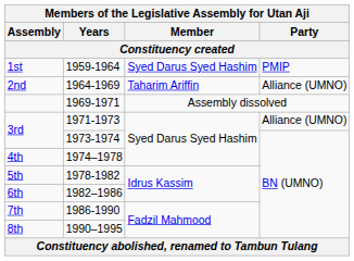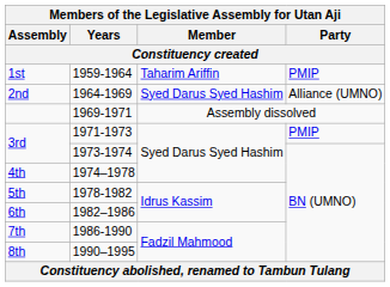1st | Member: Syed Darus Syed Hashim -> Taharim Ariffin
2nd | Member: Taharim Ariffin -> Syed Darus Syed Hashim
3rd / 1971-1973 | Party: Alliance (UMNO) -> PMIP
